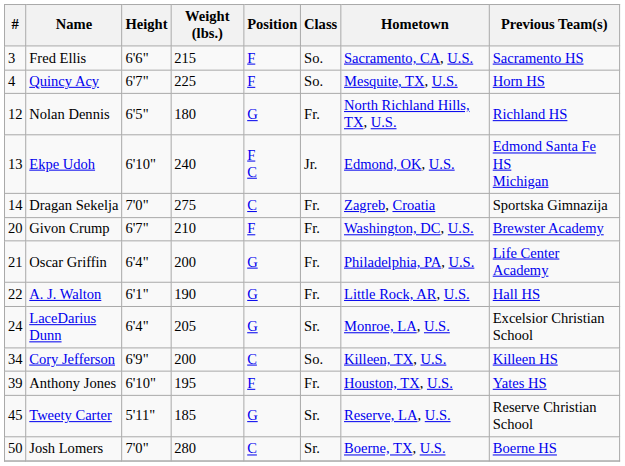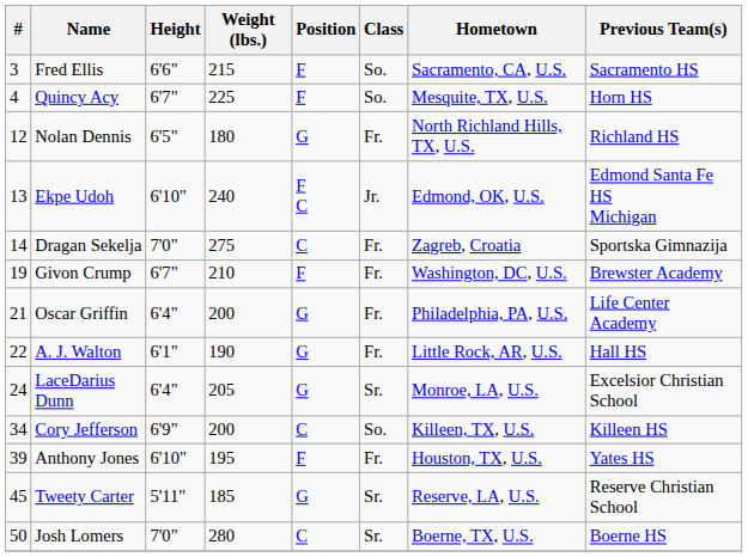Givon Crump | #: 20 -> 19
